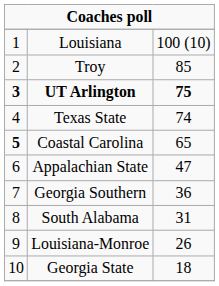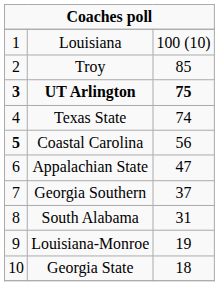Coastal Carolina | column 3: 65 -> 56
Georgia Southern | column 3: 36 -> 37
Louisiana-Monroe | column 3: 26 -> 19
